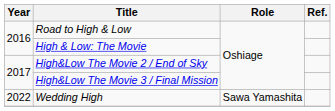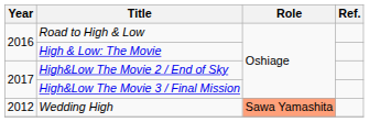Wedding High | Year: 2022 -> 2012
Wedding High | Role: no background -> lightsalmon background
